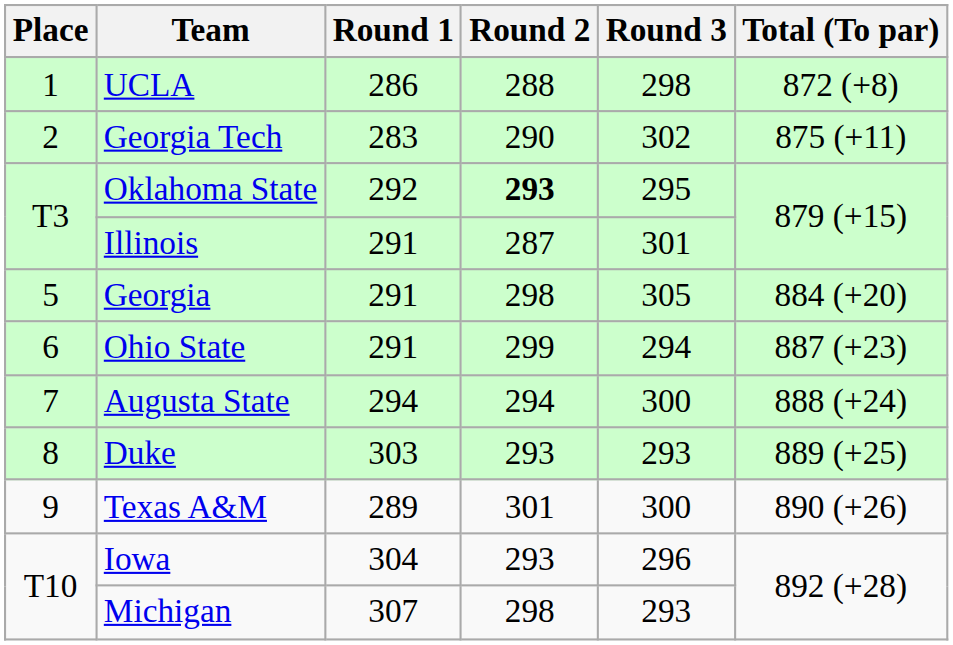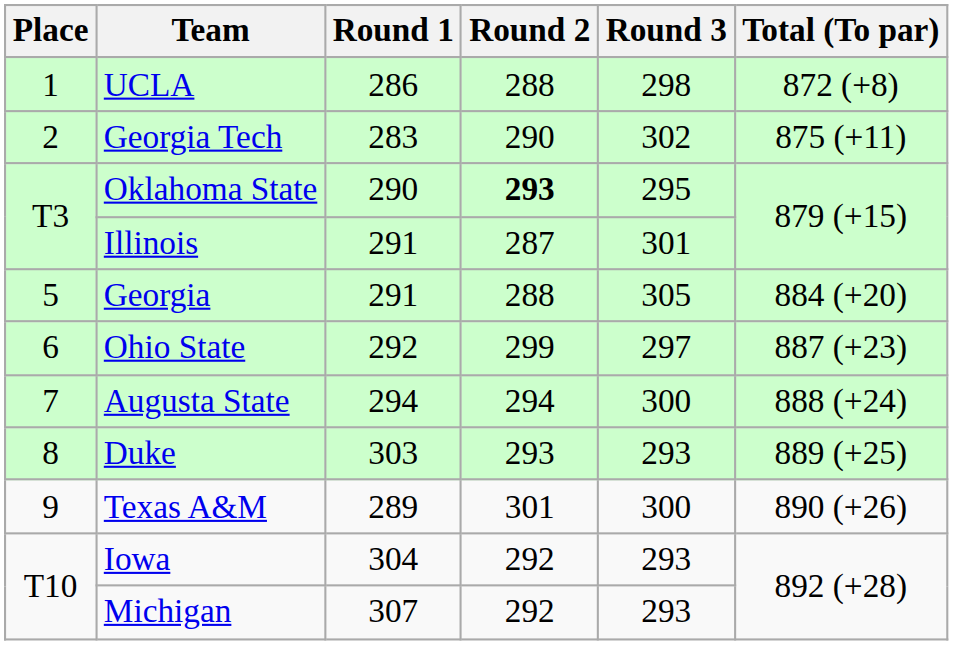Oklahoma State | Round 1: 292 -> 290
Georgia | Round 2: 298 -> 288
Ohio State | Round 1: 291 -> 292
Ohio State | Round 3: 294 -> 297
Iowa | Round 2: 293 -> 292
Iowa | Round 3: 296 -> 293
Michigan | Round 2: 298 -> 292
